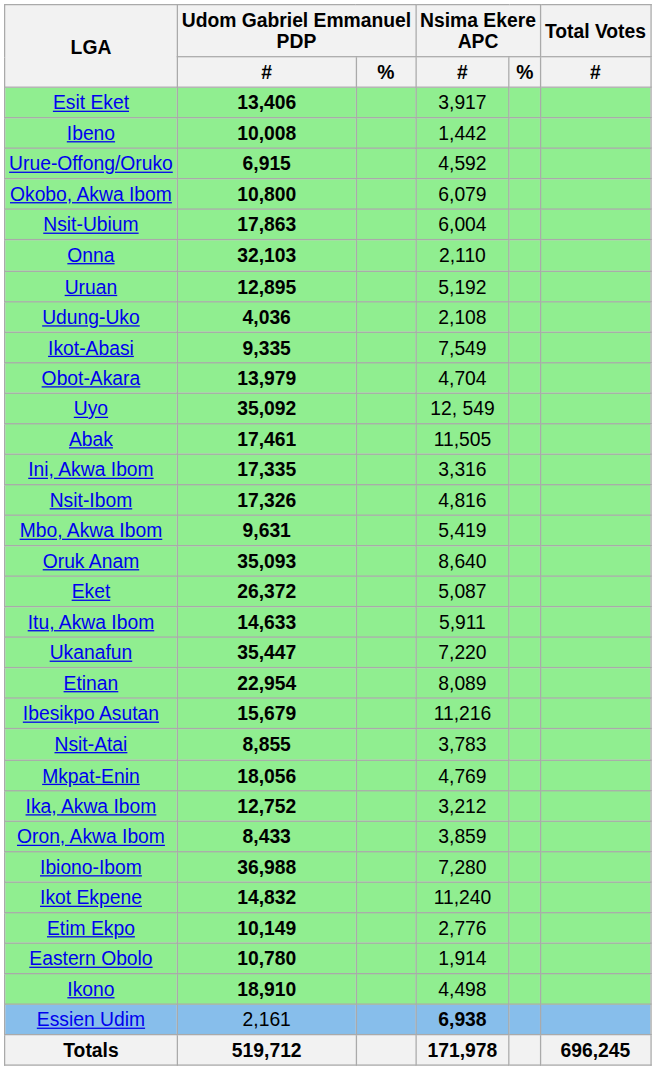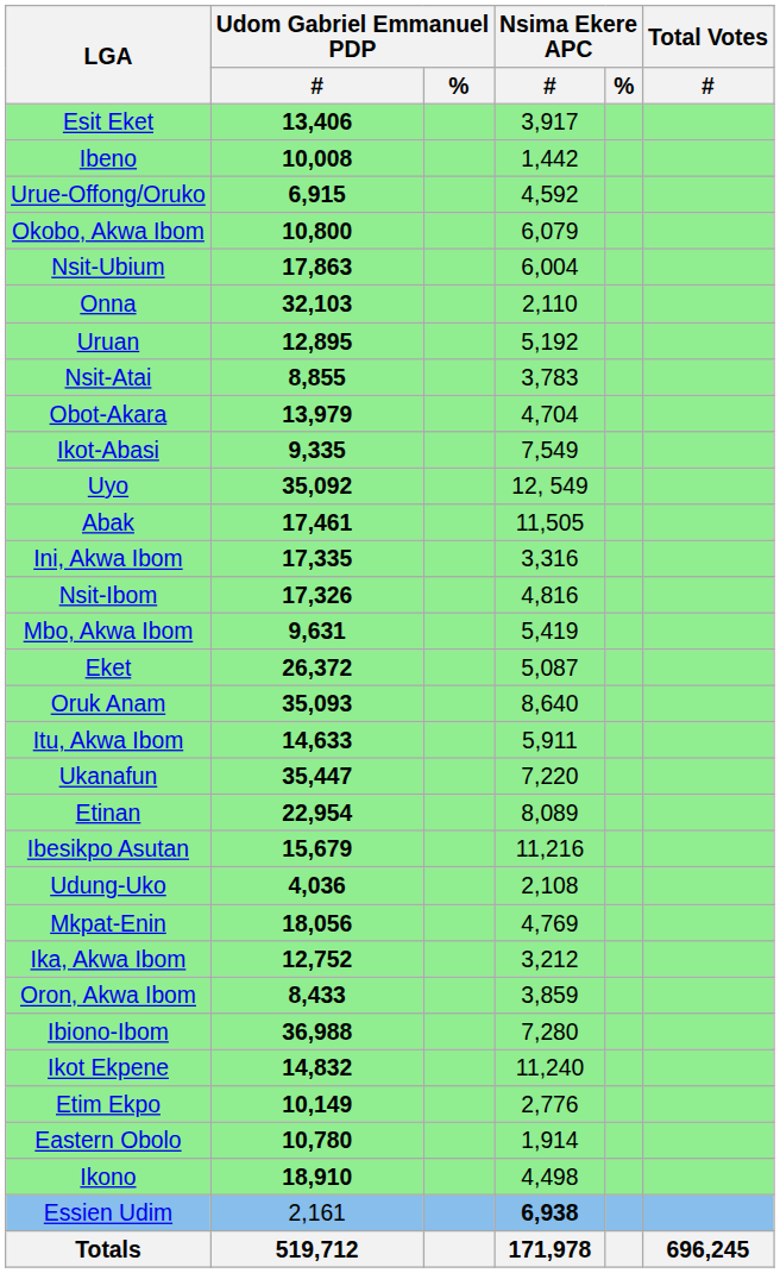rows swapped: Nsit-Atai <-> Udung-Uko
rows swapped: Ikot-Abasi <-> Obot-Akara
rows swapped: Eket <-> Oruk Anam
